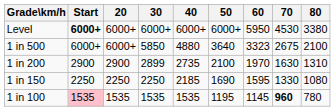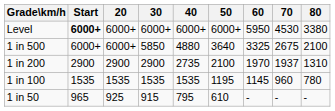1 in 500 | 60: 3323 -> 3325
1 in 200 | 30: 2899 -> 2900
1 in 200 | 70: 1630 -> 1937
- row: 1 in 150 | 2250 | 2250 | 2250 | 2185 | 1690 | 1595 | 1330 | 1080
1 in 100 | Start: pink background -> no background
1 in 100 | 70: bold -> normal
+ row: 1 in 50 | 965 | 925 | 915 | 795 | 610 | - | - | -
